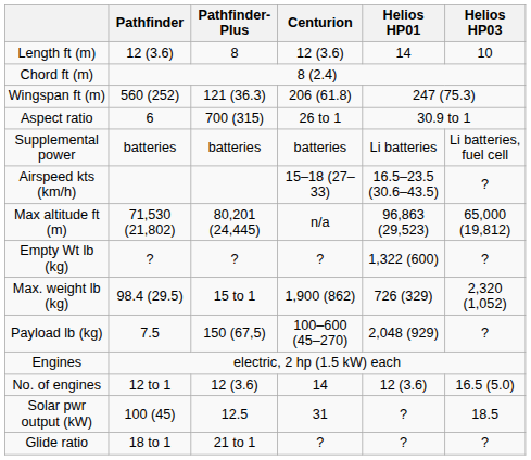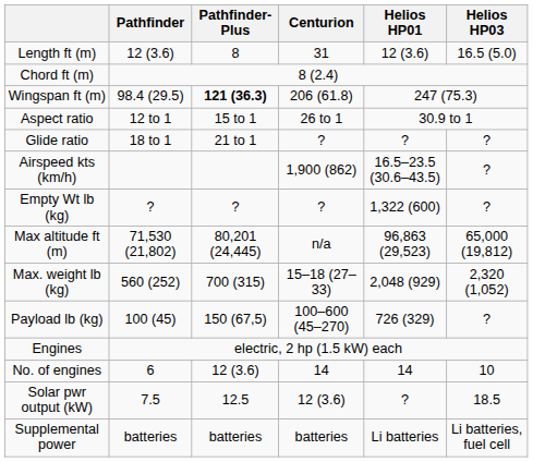Length ft (m) | Centurion: 12 (3.6) -> 31
Length ft (m) | Helios HP01: 14 -> 12 (3.6)
Length ft (m) | Helios HP03: 10 -> 16.5 (5.0)
Wingspan ft (m) | Pathfinder: 560 (252) -> 98.4 (29.5)
Wingspan ft (m) | Pathfinder-Plus: normal -> bold
Aspect ratio | Pathfinder: 6 -> 12 to 1
Aspect ratio | Pathfinder-Plus: 700 (315) -> 15 to 1
rows swapped: Glide ratio <-> Supplemental power
Airspeed kts (km/h) | Centurion: 15–18 (27–33) -> 1,900 (862)
rows swapped: Max altitude ft (m) <-> Empty Wt lb (kg)
Max. weight lb (kg) | Pathfinder: 98.4 (29.5) -> 560 (252)
Max. weight lb (kg) | Pathfinder-Plus: 15 to 1 -> 700 (315)
Max. weight lb (kg) | Centurion: 1,900 (862) -> 15–18 (27–33)
Max. weight lb (kg) | Helios HP01: 726 (329) -> 2,048 (929)
Payload lb (kg) | Pathfinder: 7.5 -> 100 (45)
Payload lb (kg) | Helios HP01: 2,048 (929) -> 726 (329)
No. of engines | Pathfinder: 12 to 1 -> 6
No. of engines | Helios HP01: 12 (3.6) -> 14
No. of engines | Helios HP03: 16.5 (5.0) -> 10
Solar pwr output (kW) | Pathfinder: 100 (45) -> 7.5
Solar pwr output (kW) | Centurion: 31 -> 12 (3.6)
